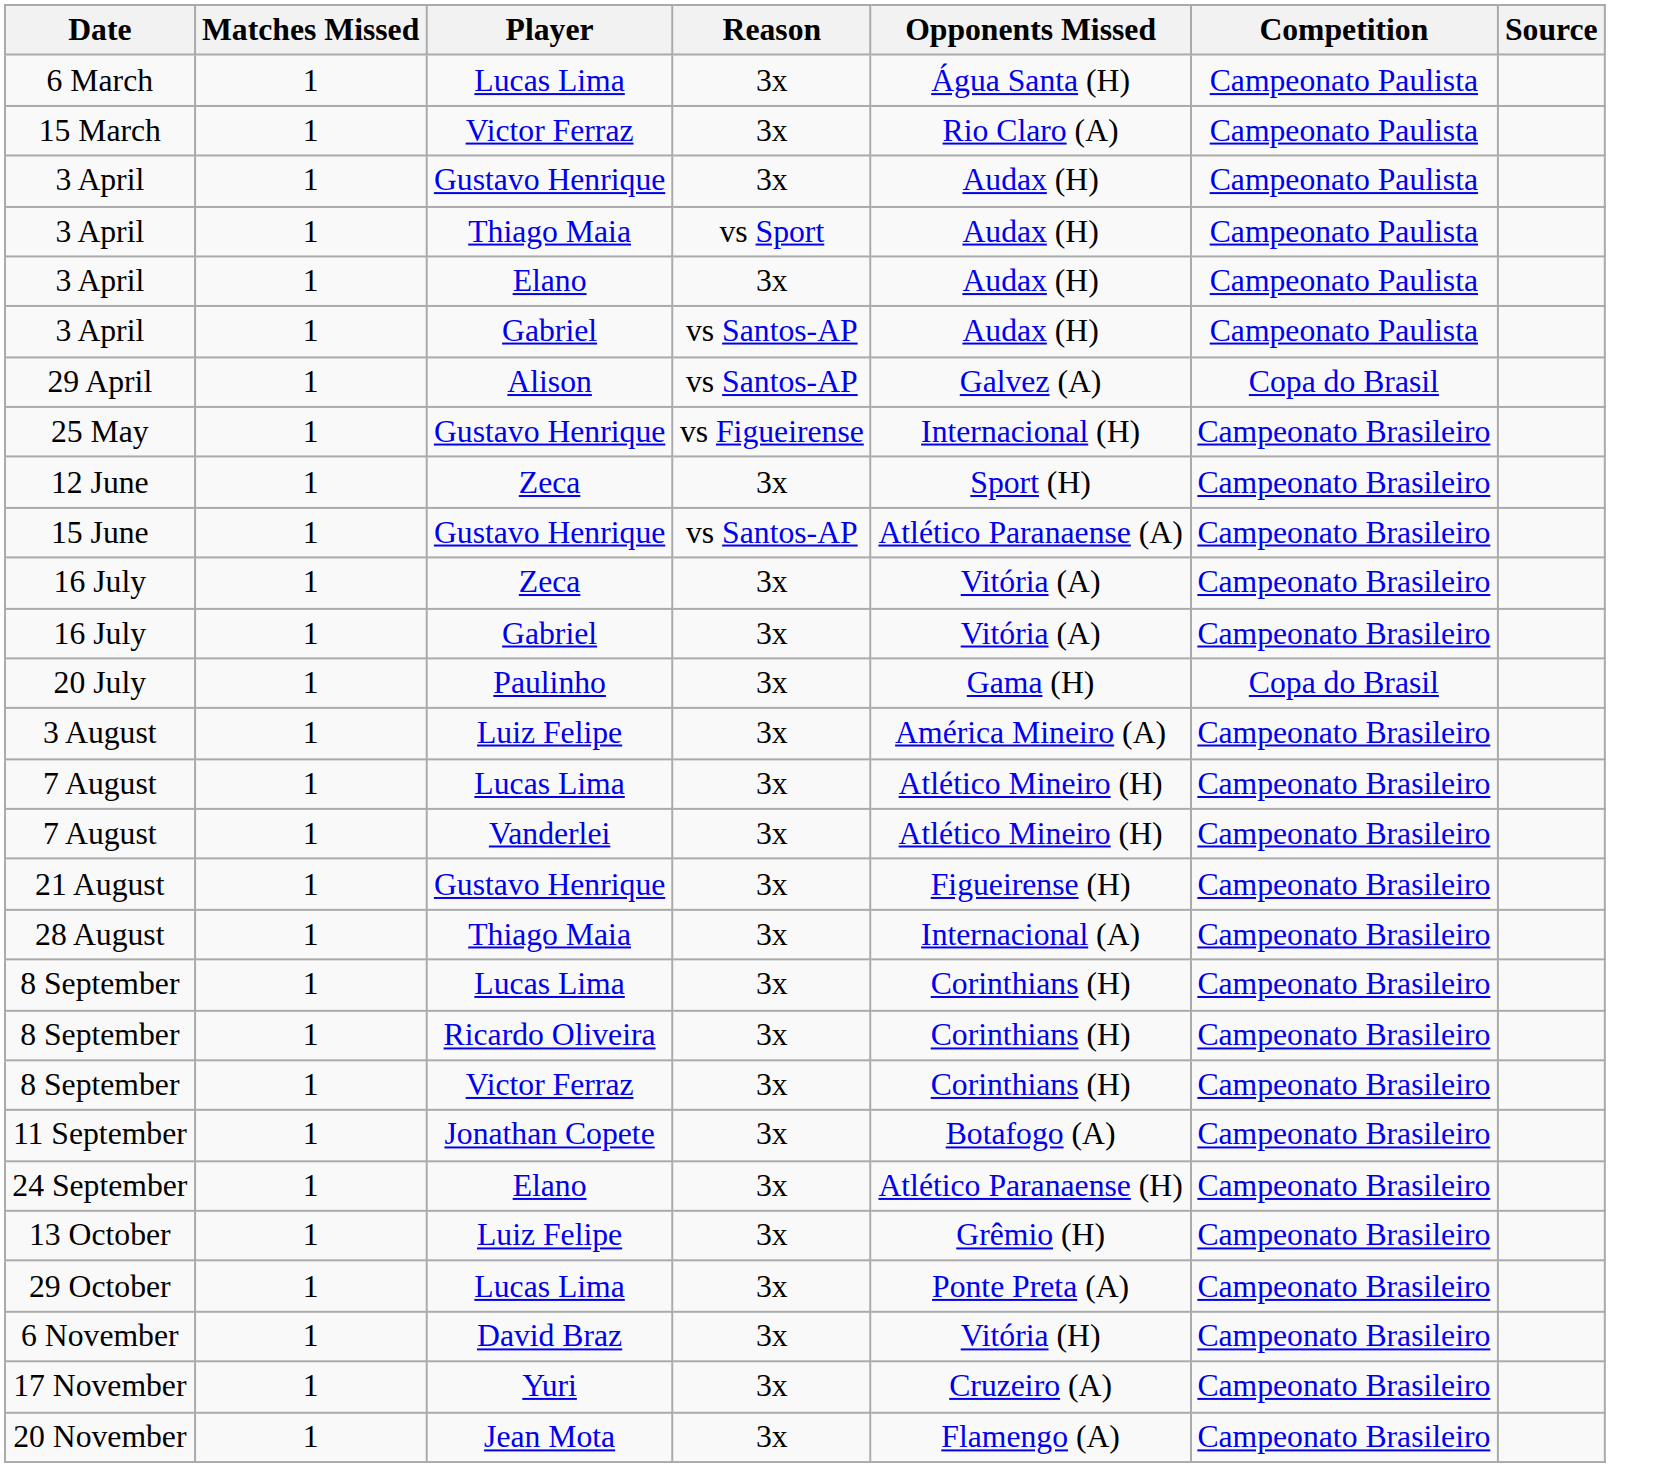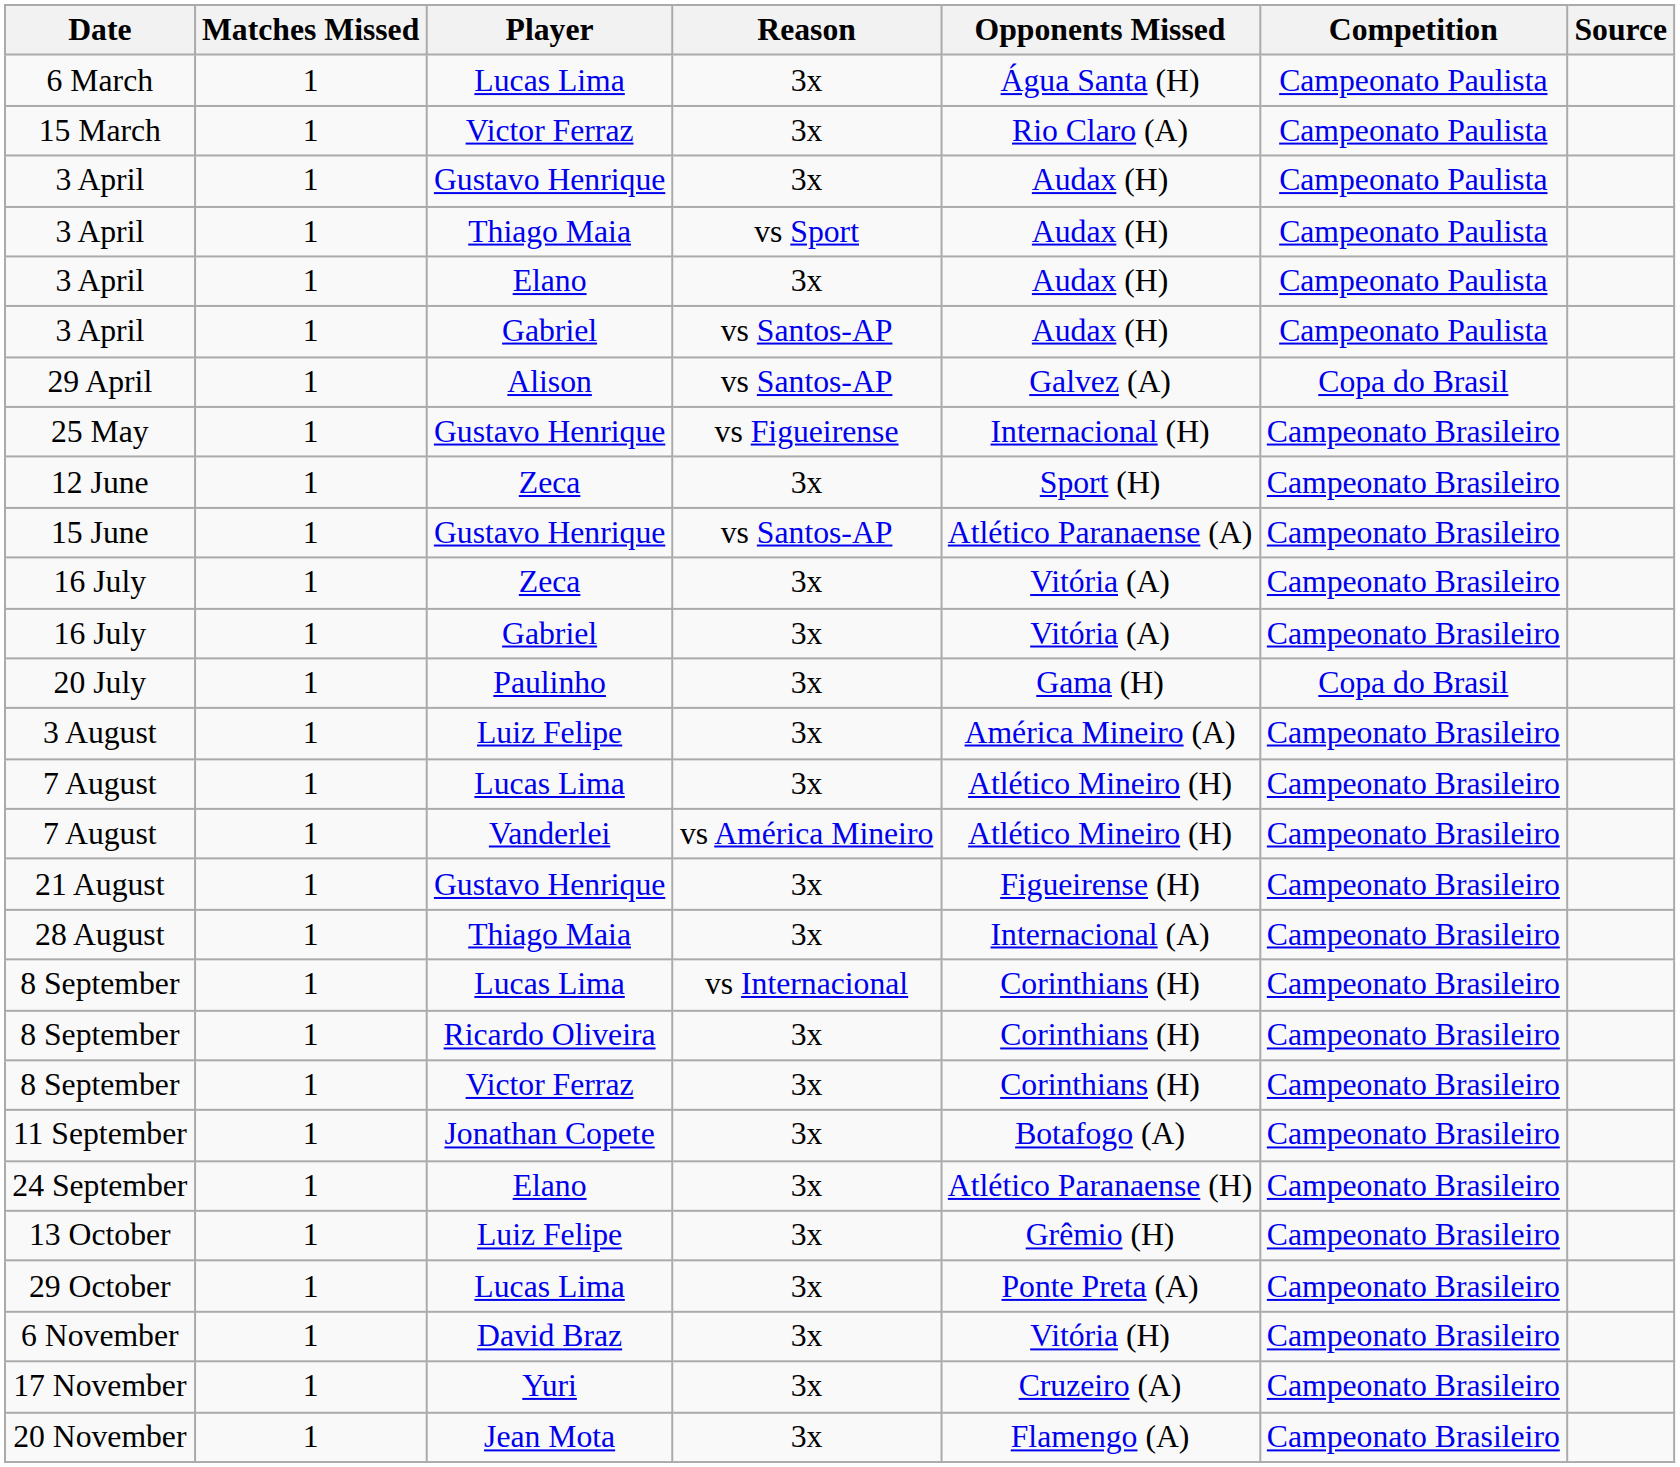7 August / Vanderlei | Reason: 3x -> vs América Mineiro
8 September / Lucas Lima | Reason: 3x -> vs Internacional
